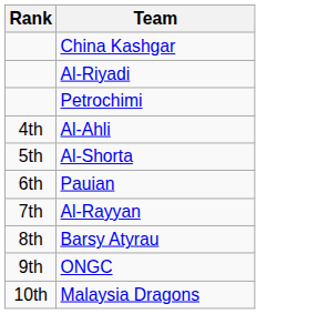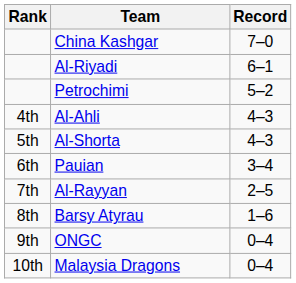+ column: Record | 7–0 | 6–1 | 5–2 | 4–3 | 4–3 | 3–4 | 2–5 | 1–6 | 0–4 | 0–4
